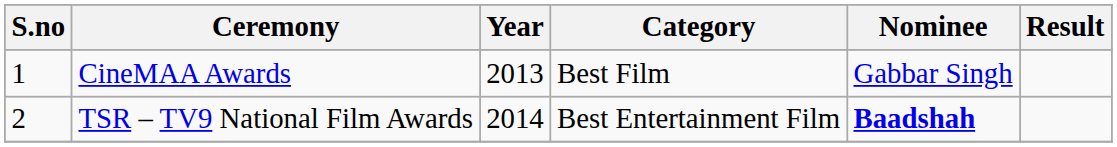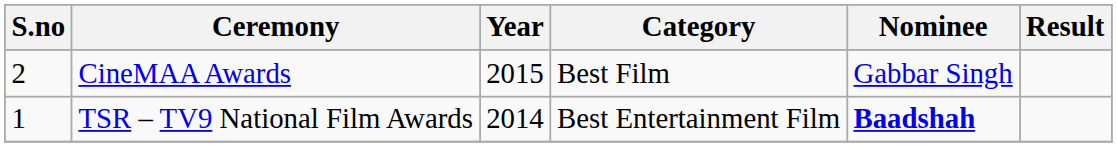CineMAA Awards | S.no: 1 -> 2
CineMAA Awards | Year: 2013 -> 2015
TSR – TV9 National Film Awards | S.no: 2 -> 1
